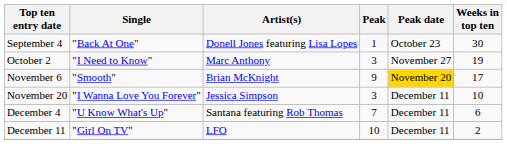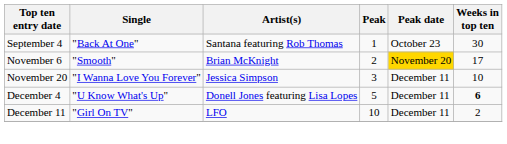September 4 | Artist(s): Donell Jones featuring Lisa Lopes -> Santana featuring Rob Thomas
- row: October 2 | "I Need to Know" | Marc Anthony | 3 | November 27 | 19
November 6 | Peak: 9 -> 2
December 4 | Artist(s): Santana featuring Rob Thomas -> Donell Jones featuring Lisa Lopes
December 4 | Peak: 7 -> 5
December 4 | Weeks in top ten: normal -> bold
